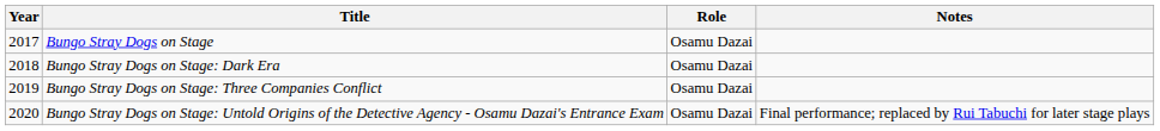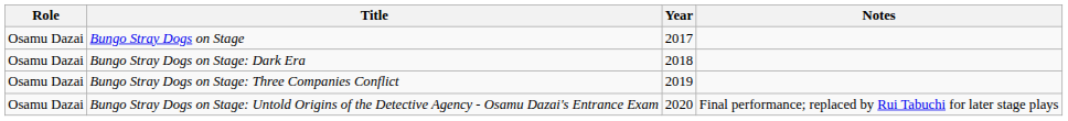columns swapped: Year <-> Role
